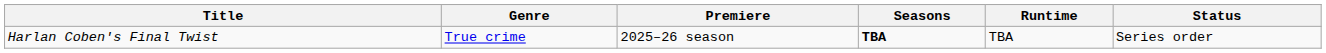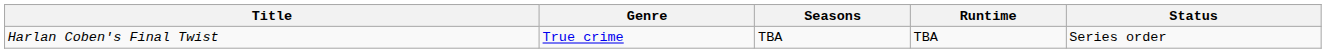- column: Premiere | 2025–26 season
Harlan Coben's Final Twist | Seasons: bold -> normal
